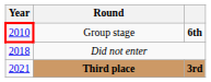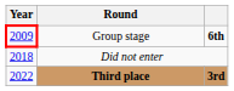Group stage | Year: 2010 -> 2009
Third place | Year: 2021 -> 2022
